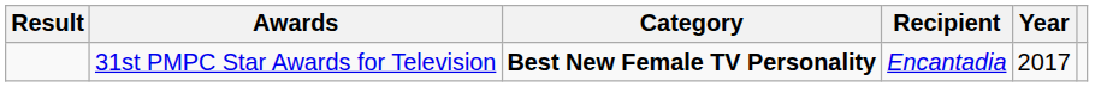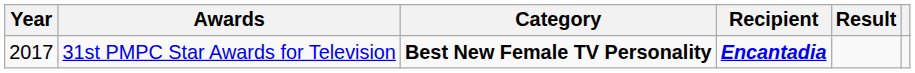columns swapped: Year <-> Result
31st PMPC Star Awards for Television | Recipient: normal -> bold
